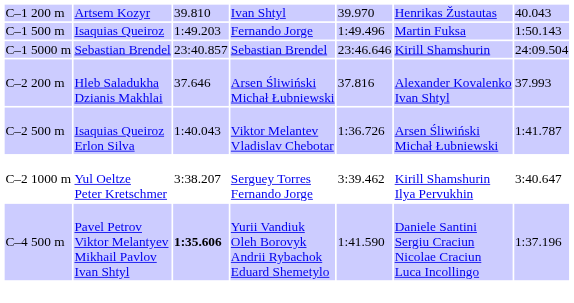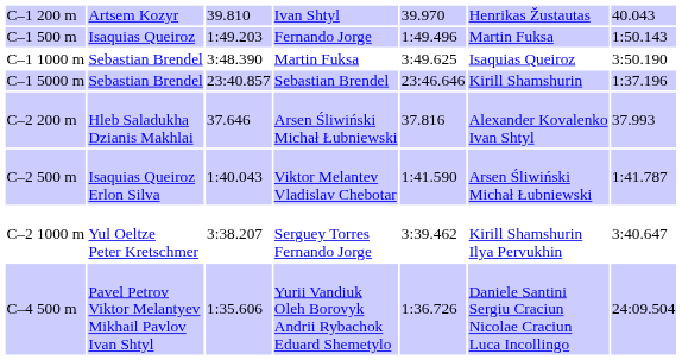+ row: C–1 1000 m | Sebastian Brendel | 3:48.390 | Martin Fuksa | 3:49.625 | Isaquias Queiroz | 3:50.190
C–1 5000 m | column 7: 24:09.504 -> 1:37.196
C–2 500 m | column 5: 1:36.726 -> 1:41.590
C–4 500 m | column 3: bold -> normal
C–4 500 m | column 5: 1:41.590 -> 1:36.726
C–4 500 m | column 7: 1:37.196 -> 24:09.504
